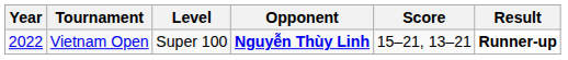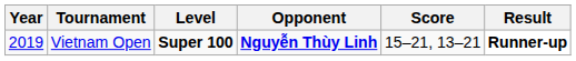Vietnam Open | Year: 2022 -> 2019
Vietnam Open | Level: normal -> bold
